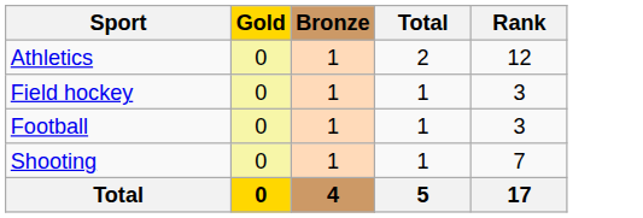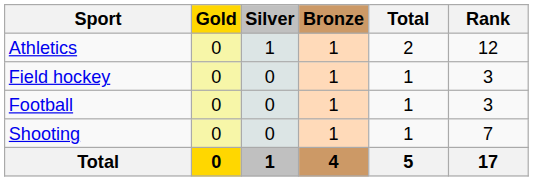+ column: Silver | 1 | 0 | 0 | 0 | 1
